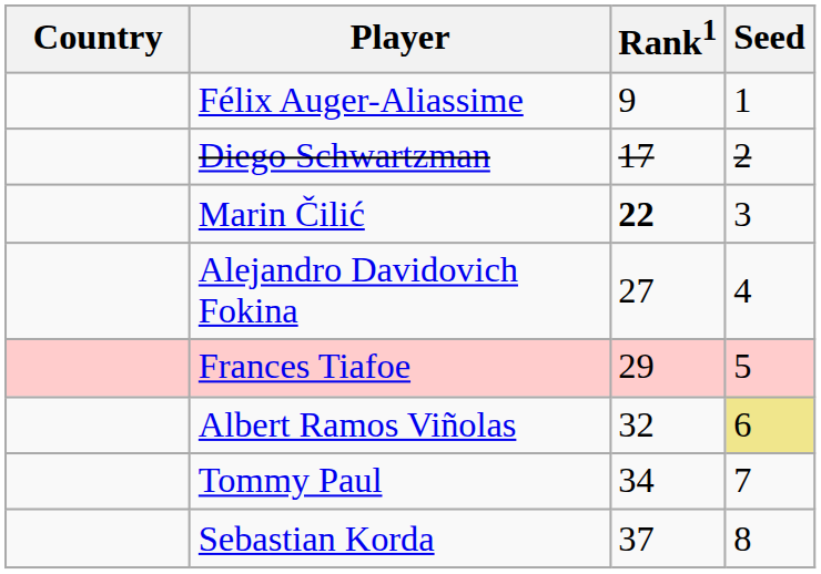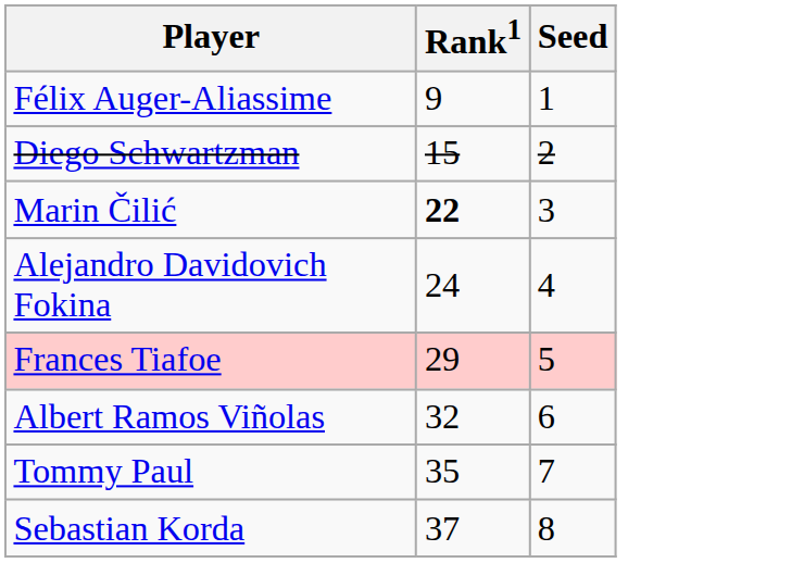- column: Country
Diego Schwartzman | Rank1: 17 -> 15
Alejandro Davidovich Fokina | Rank1: 27 -> 24
Albert Ramos Viñolas | Seed: khaki background -> no background
Tommy Paul | Rank1: 34 -> 35
